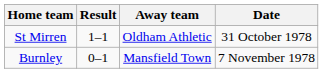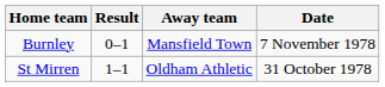rows swapped: St Mirren <-> Burnley
